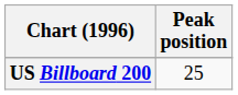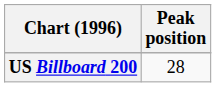US Billboard 200 | Peak position: 25 -> 28
